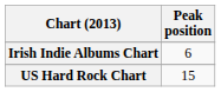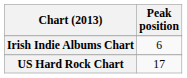US Hard Rock Chart | Peak position: 15 -> 17
